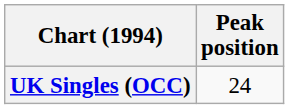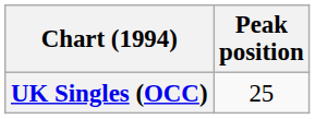UK Singles (OCC) | Peak position: 24 -> 25
